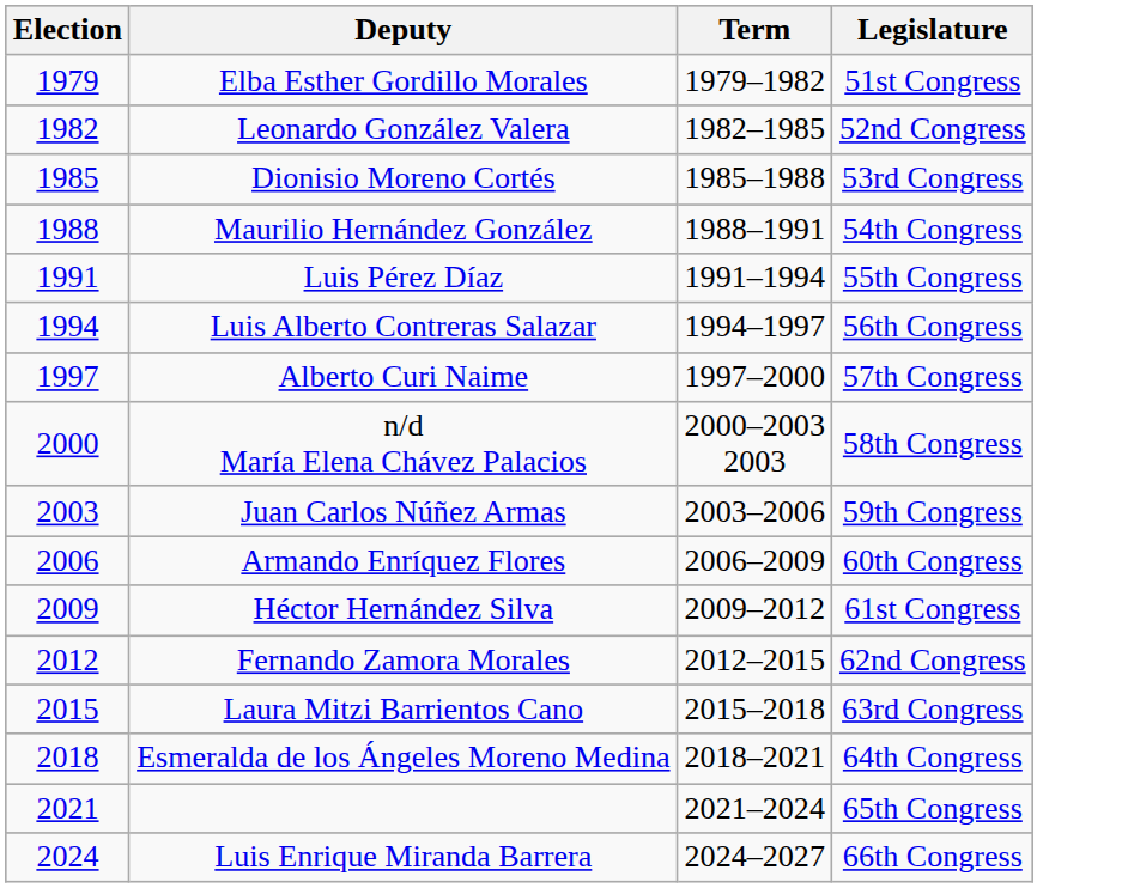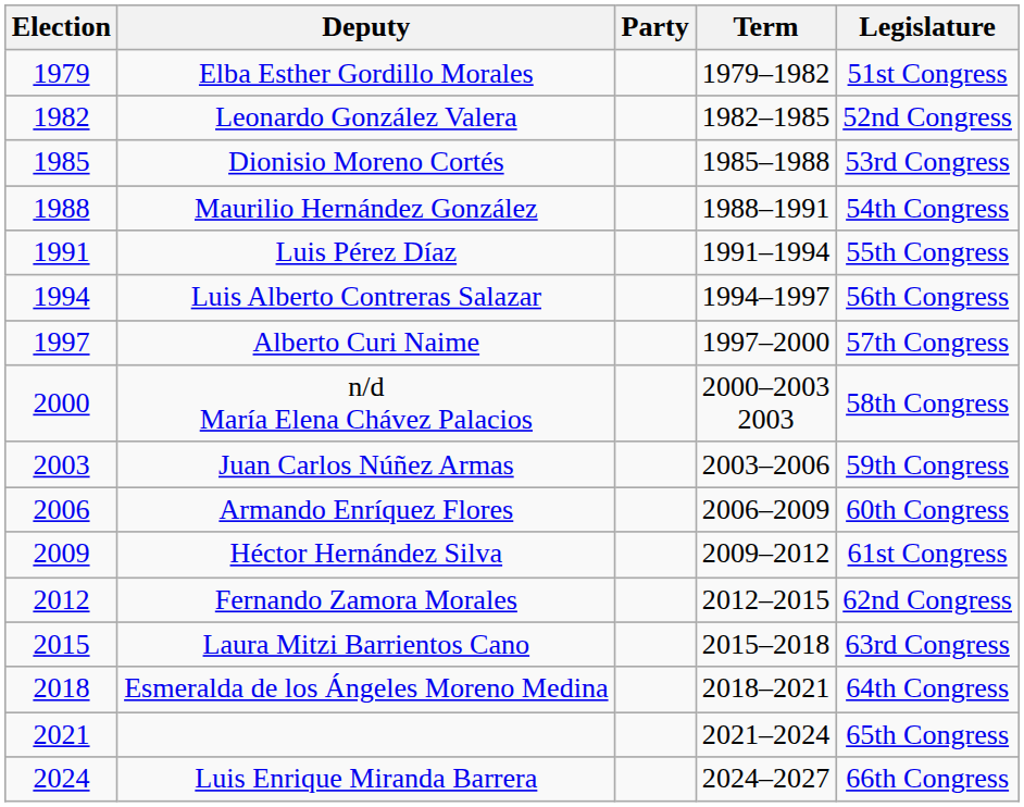+ column: Party
